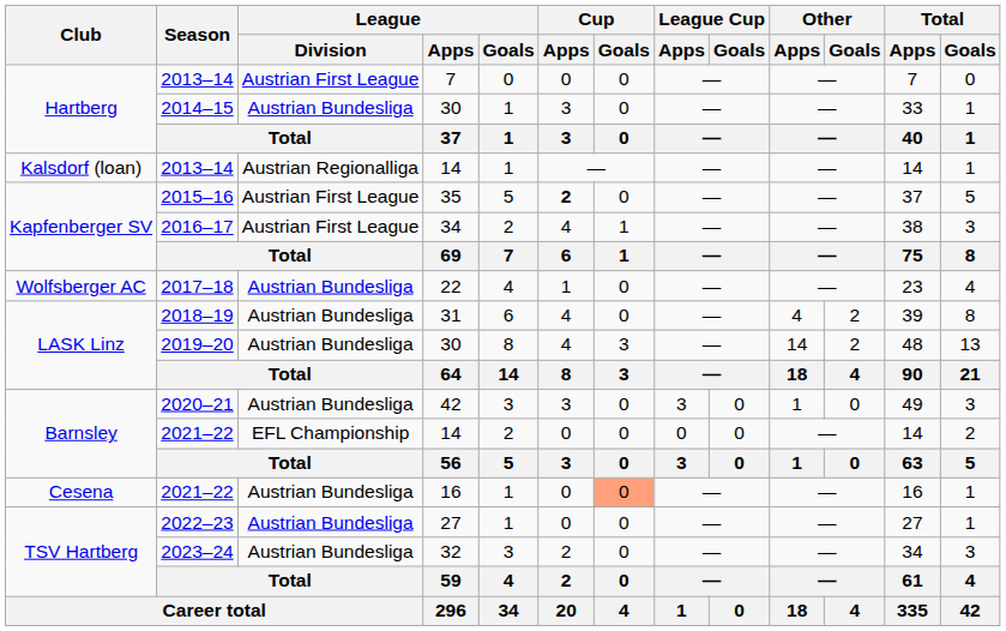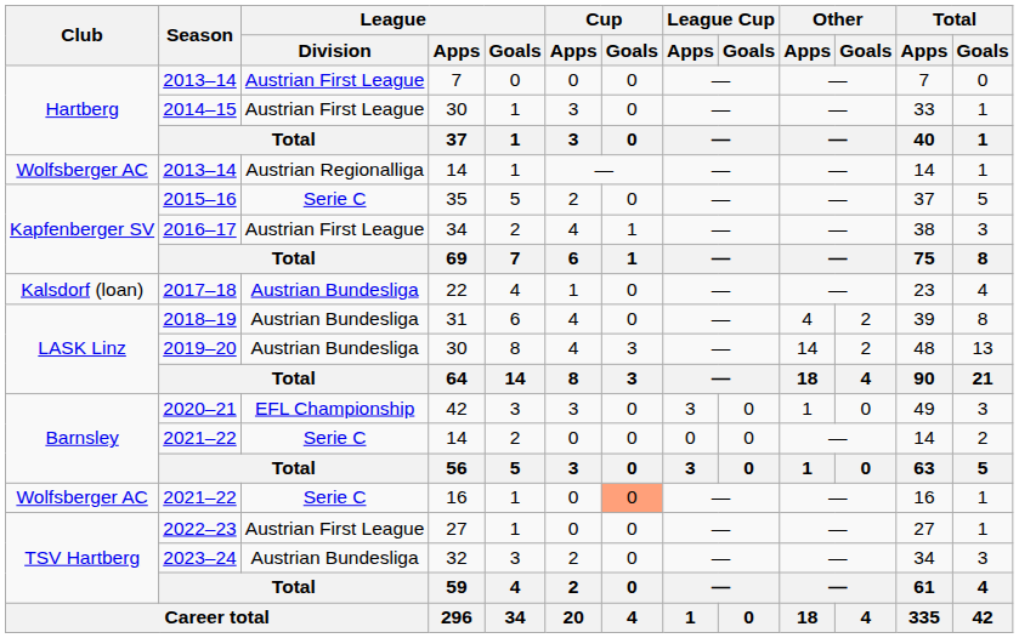2014–15 | League / Division: Austrian Bundesliga -> Austrian First League
2013–14 / 14 | Club: Kalsdorf (loan) -> Wolfsberger AC
2015–16 | League / Division: Austrian First League -> Serie C
2015–16 | Cup / Apps: bold -> normal
2017–18 | Club: Wolfsberger AC -> Kalsdorf (loan)
2020–21 | League / Division: Austrian Bundesliga -> EFL Championship
2021–22 / 14 | League / Division: EFL Championship -> Serie C
2021–22 / 16 | Club: Cesena -> Wolfsberger AC
2021–22 / 16 | League / Division: Austrian Bundesliga -> Serie C
2022–23 | League / Division: Austrian Bundesliga -> Austrian First League
